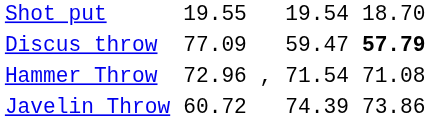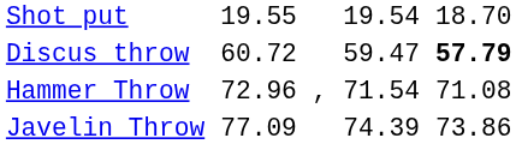Discus throw | column 3: 77.09 -> 60.72
Javelin Throw | column 3: 60.72 -> 77.09
